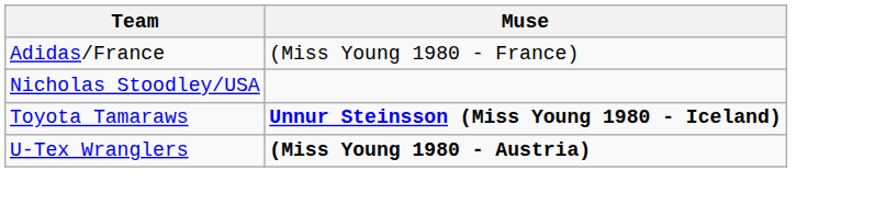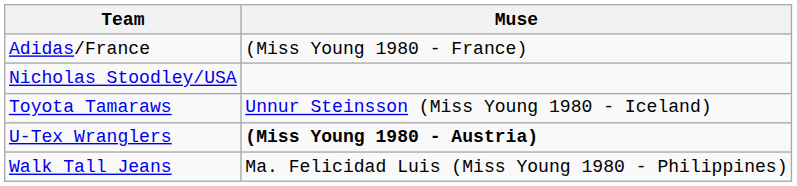Toyota Tamaraws | Muse: bold -> normal
+ row: Walk Tall Jeans | Ma. Felicidad Luis (Miss Young 1980 - Philippines)
